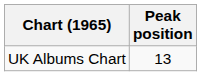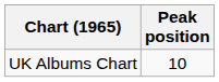UK Albums Chart | Peak position: 13 -> 10
